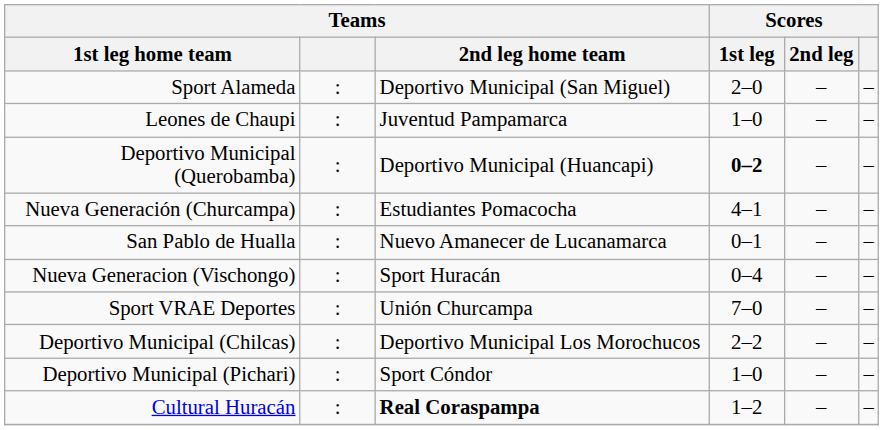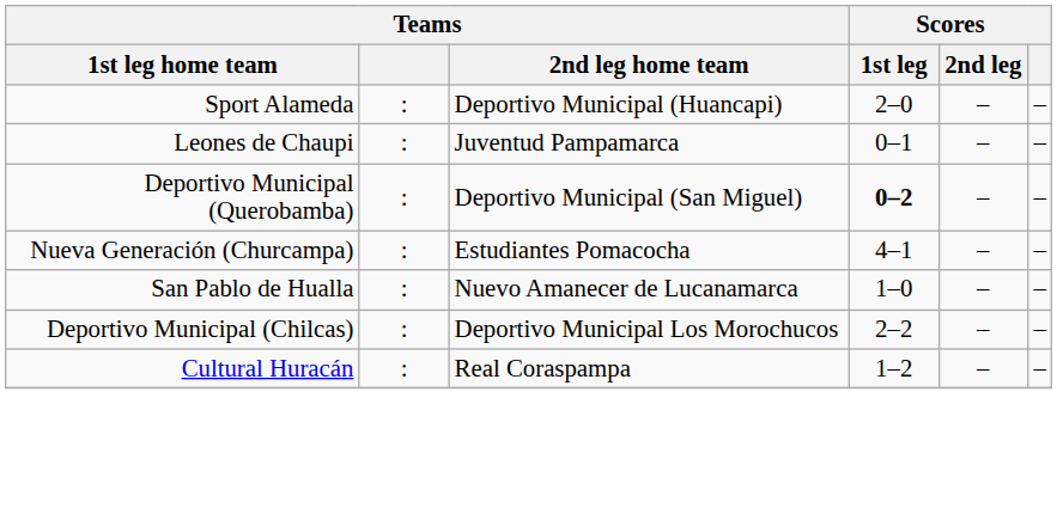Sport Alameda | Teams / 2nd leg home team: Deportivo Municipal (San Miguel) -> Deportivo Municipal (Huancapi)
Leones de Chaupi | Scores / 1st leg: 1–0 -> 0–1
Deportivo Municipal (Querobamba) | Teams / 2nd leg home team: Deportivo Municipal (Huancapi) -> Deportivo Municipal (San Miguel)
San Pablo de Hualla | Scores / 1st leg: 0–1 -> 1–0
- row: Nueva Generacion (Vischongo) | : | Sport Huracán | 0–4 | – | –
- row: Sport VRAE Deportes | : | Unión Churcampa | 7–0 | – | –
- row: Deportivo Municipal (Pichari) | : | Sport Cóndor | 1–0 | – | –
Cultural Huracán | Teams / 2nd leg home team: bold -> normal
